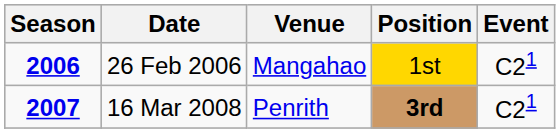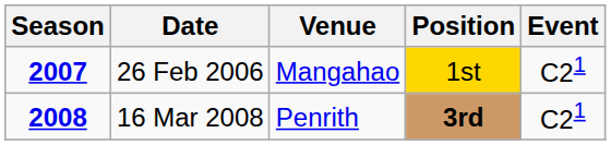26 Feb 2006 | Season: 2006 -> 2007
16 Mar 2008 | Season: 2007 -> 2008
